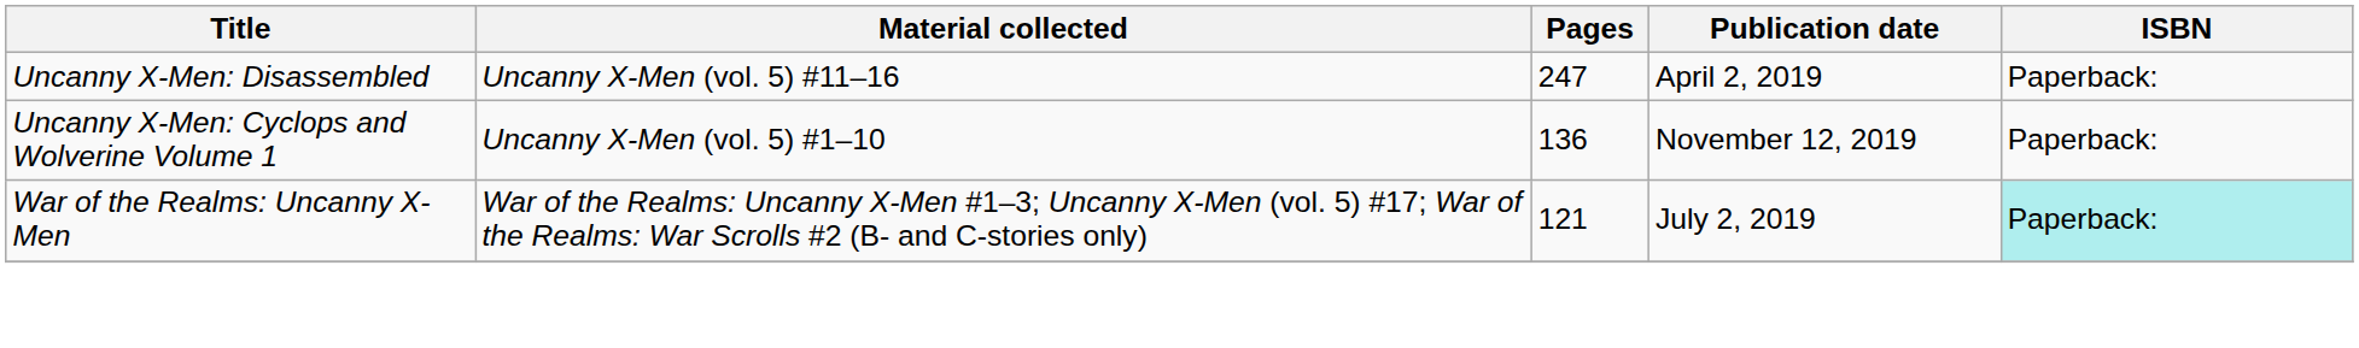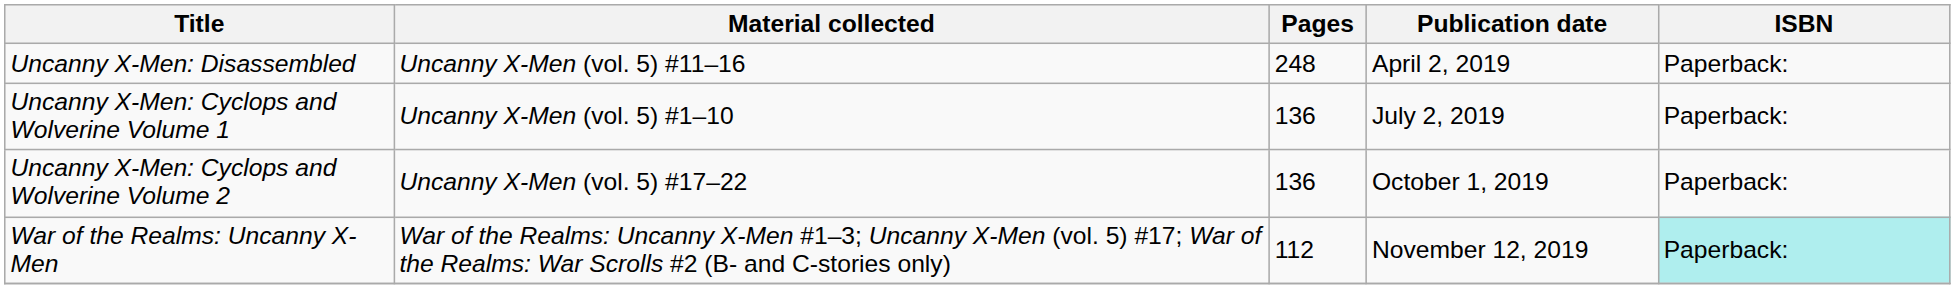Uncanny X-Men: Disassembled | Pages: 247 -> 248
Uncanny X-Men: Cyclops and Wolverine Volume 1 | Publication date: November 12, 2019 -> July 2, 2019
+ row: Uncanny X-Men: Cyclops and Wolverine Volume 2 | Uncanny X-Men (vol. 5) #17–22 | 136 | October 1, 2019 | Paperback:
War of the Realms: Uncanny X-Men | Pages: 121 -> 112
War of the Realms: Uncanny X-Men | Publication date: July 2, 2019 -> November 12, 2019
